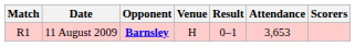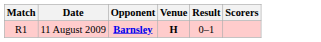- column: Attendance | 3,653
11 August 2009 | Venue: normal -> bold
